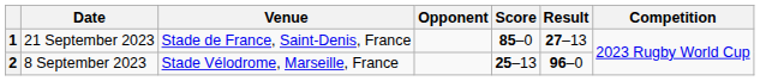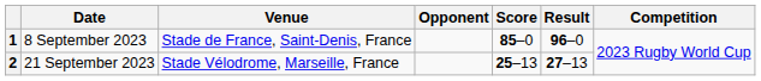1 | Date: 21 September 2023 -> 8 September 2023
1 | Result: 27–13 -> 96–0
2 | Date: 8 September 2023 -> 21 September 2023
2 | Result: 96–0 -> 27–13
